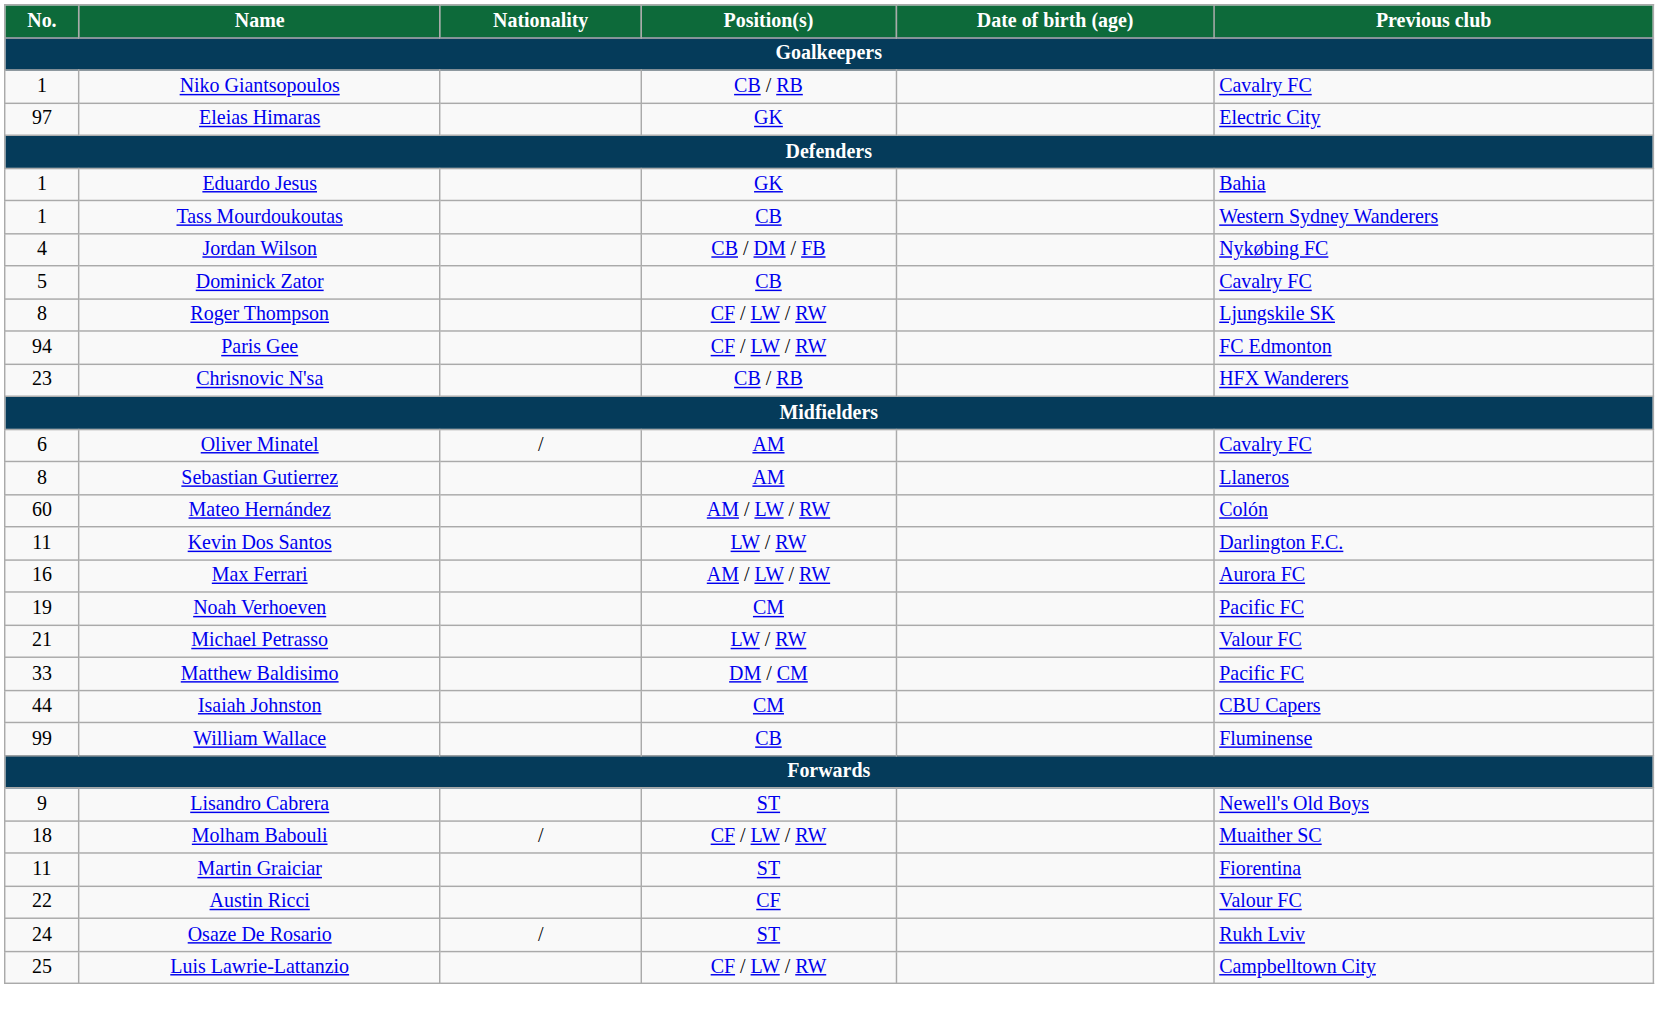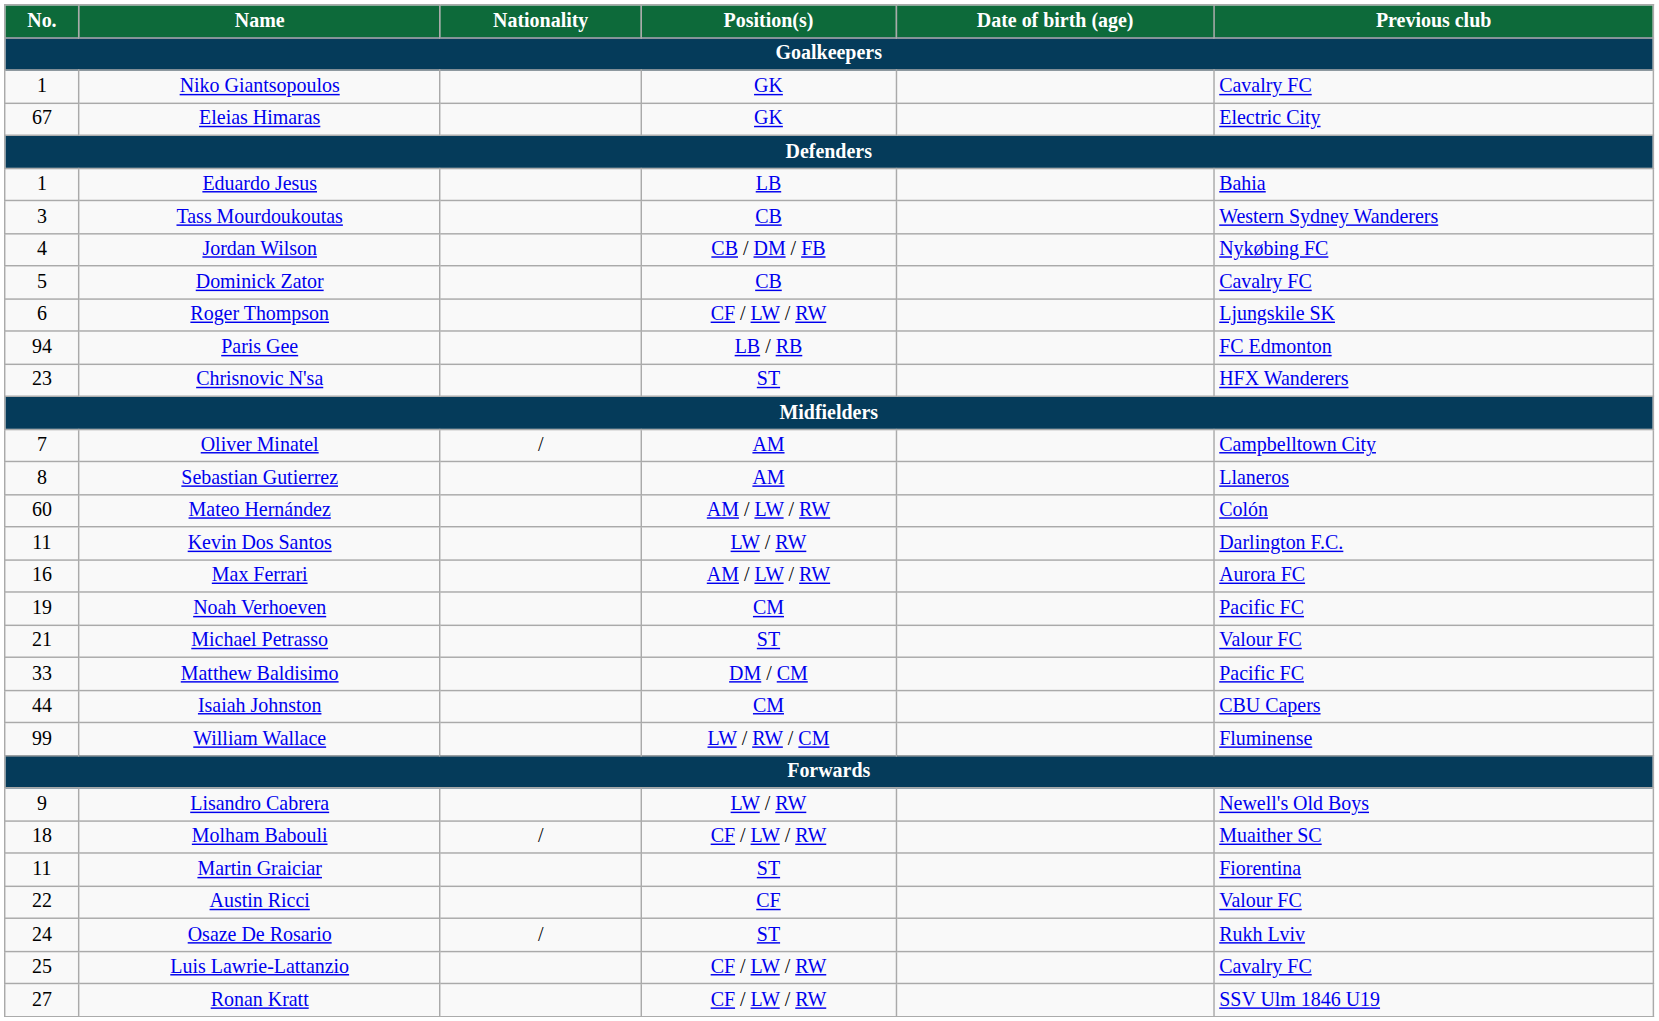Niko Giantsopoulos | Position(s): CB / RB -> GK
Eleias Himaras | No.: 97 -> 67
Eduardo Jesus | Position(s): GK -> LB
Tass Mourdoukoutas | No.: 1 -> 3
Roger Thompson | No.: 8 -> 6
Paris Gee | Position(s): CF / LW / RW -> LB / RB
Chrisnovic N'sa | Position(s): CB / RB -> ST
Oliver Minatel | No.: 6 -> 7
Oliver Minatel | Previous club: Cavalry FC -> Campbelltown City
Michael Petrasso | Position(s): LW / RW -> ST
William Wallace | Position(s): CB -> LW / RW / CM
Lisandro Cabrera | Position(s): ST -> LW / RW
Luis Lawrie-Lattanzio | Previous club: Campbelltown City -> Cavalry FC
+ row: 27 | Ronan Kratt | CF / LW / RW | SSV Ulm 1846 U19
